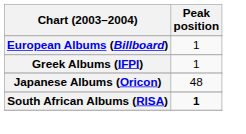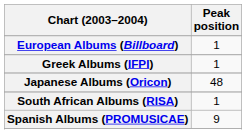South African Albums (RISA) | Peak position: bold -> normal
+ row: Spanish Albums (PROMUSICAE) | 9
